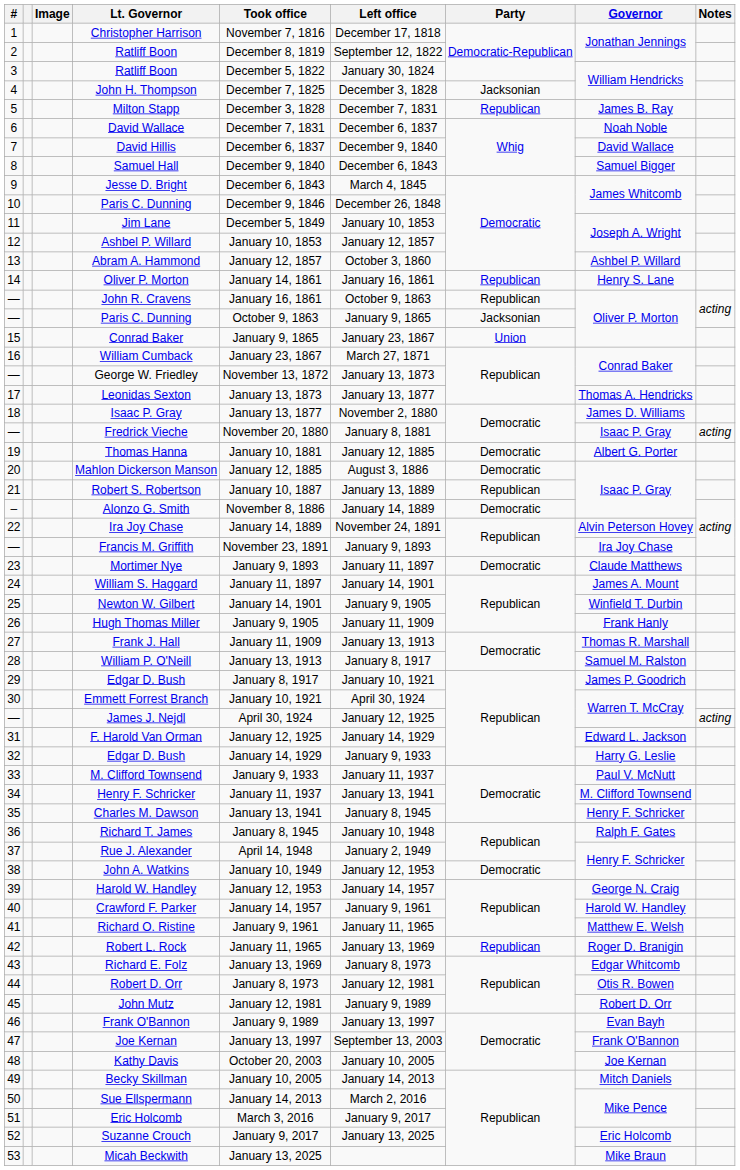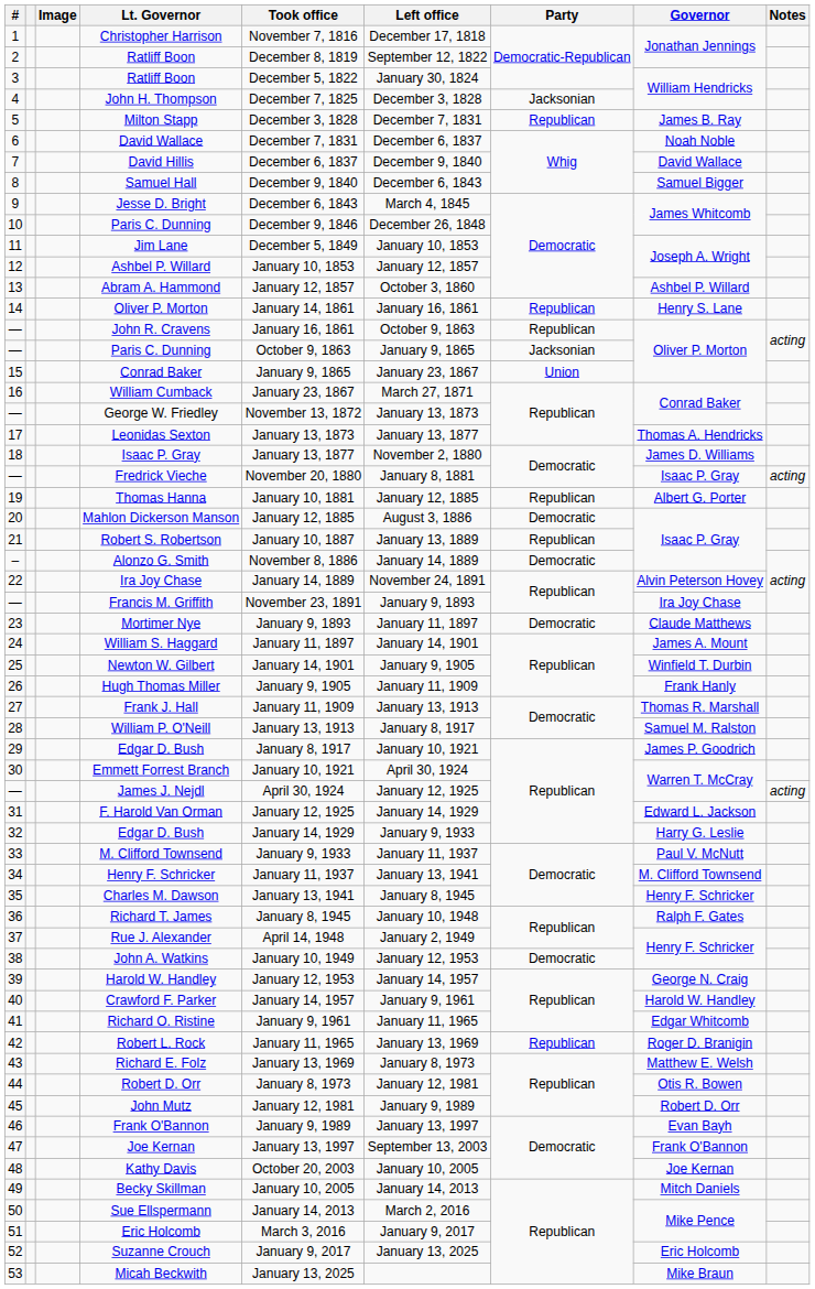Thomas Hanna | Party: Democratic -> Republican
Richard O. Ristine | Governor: Matthew E. Welsh -> Edgar Whitcomb
Richard E. Folz | Governor: Edgar Whitcomb -> Matthew E. Welsh
